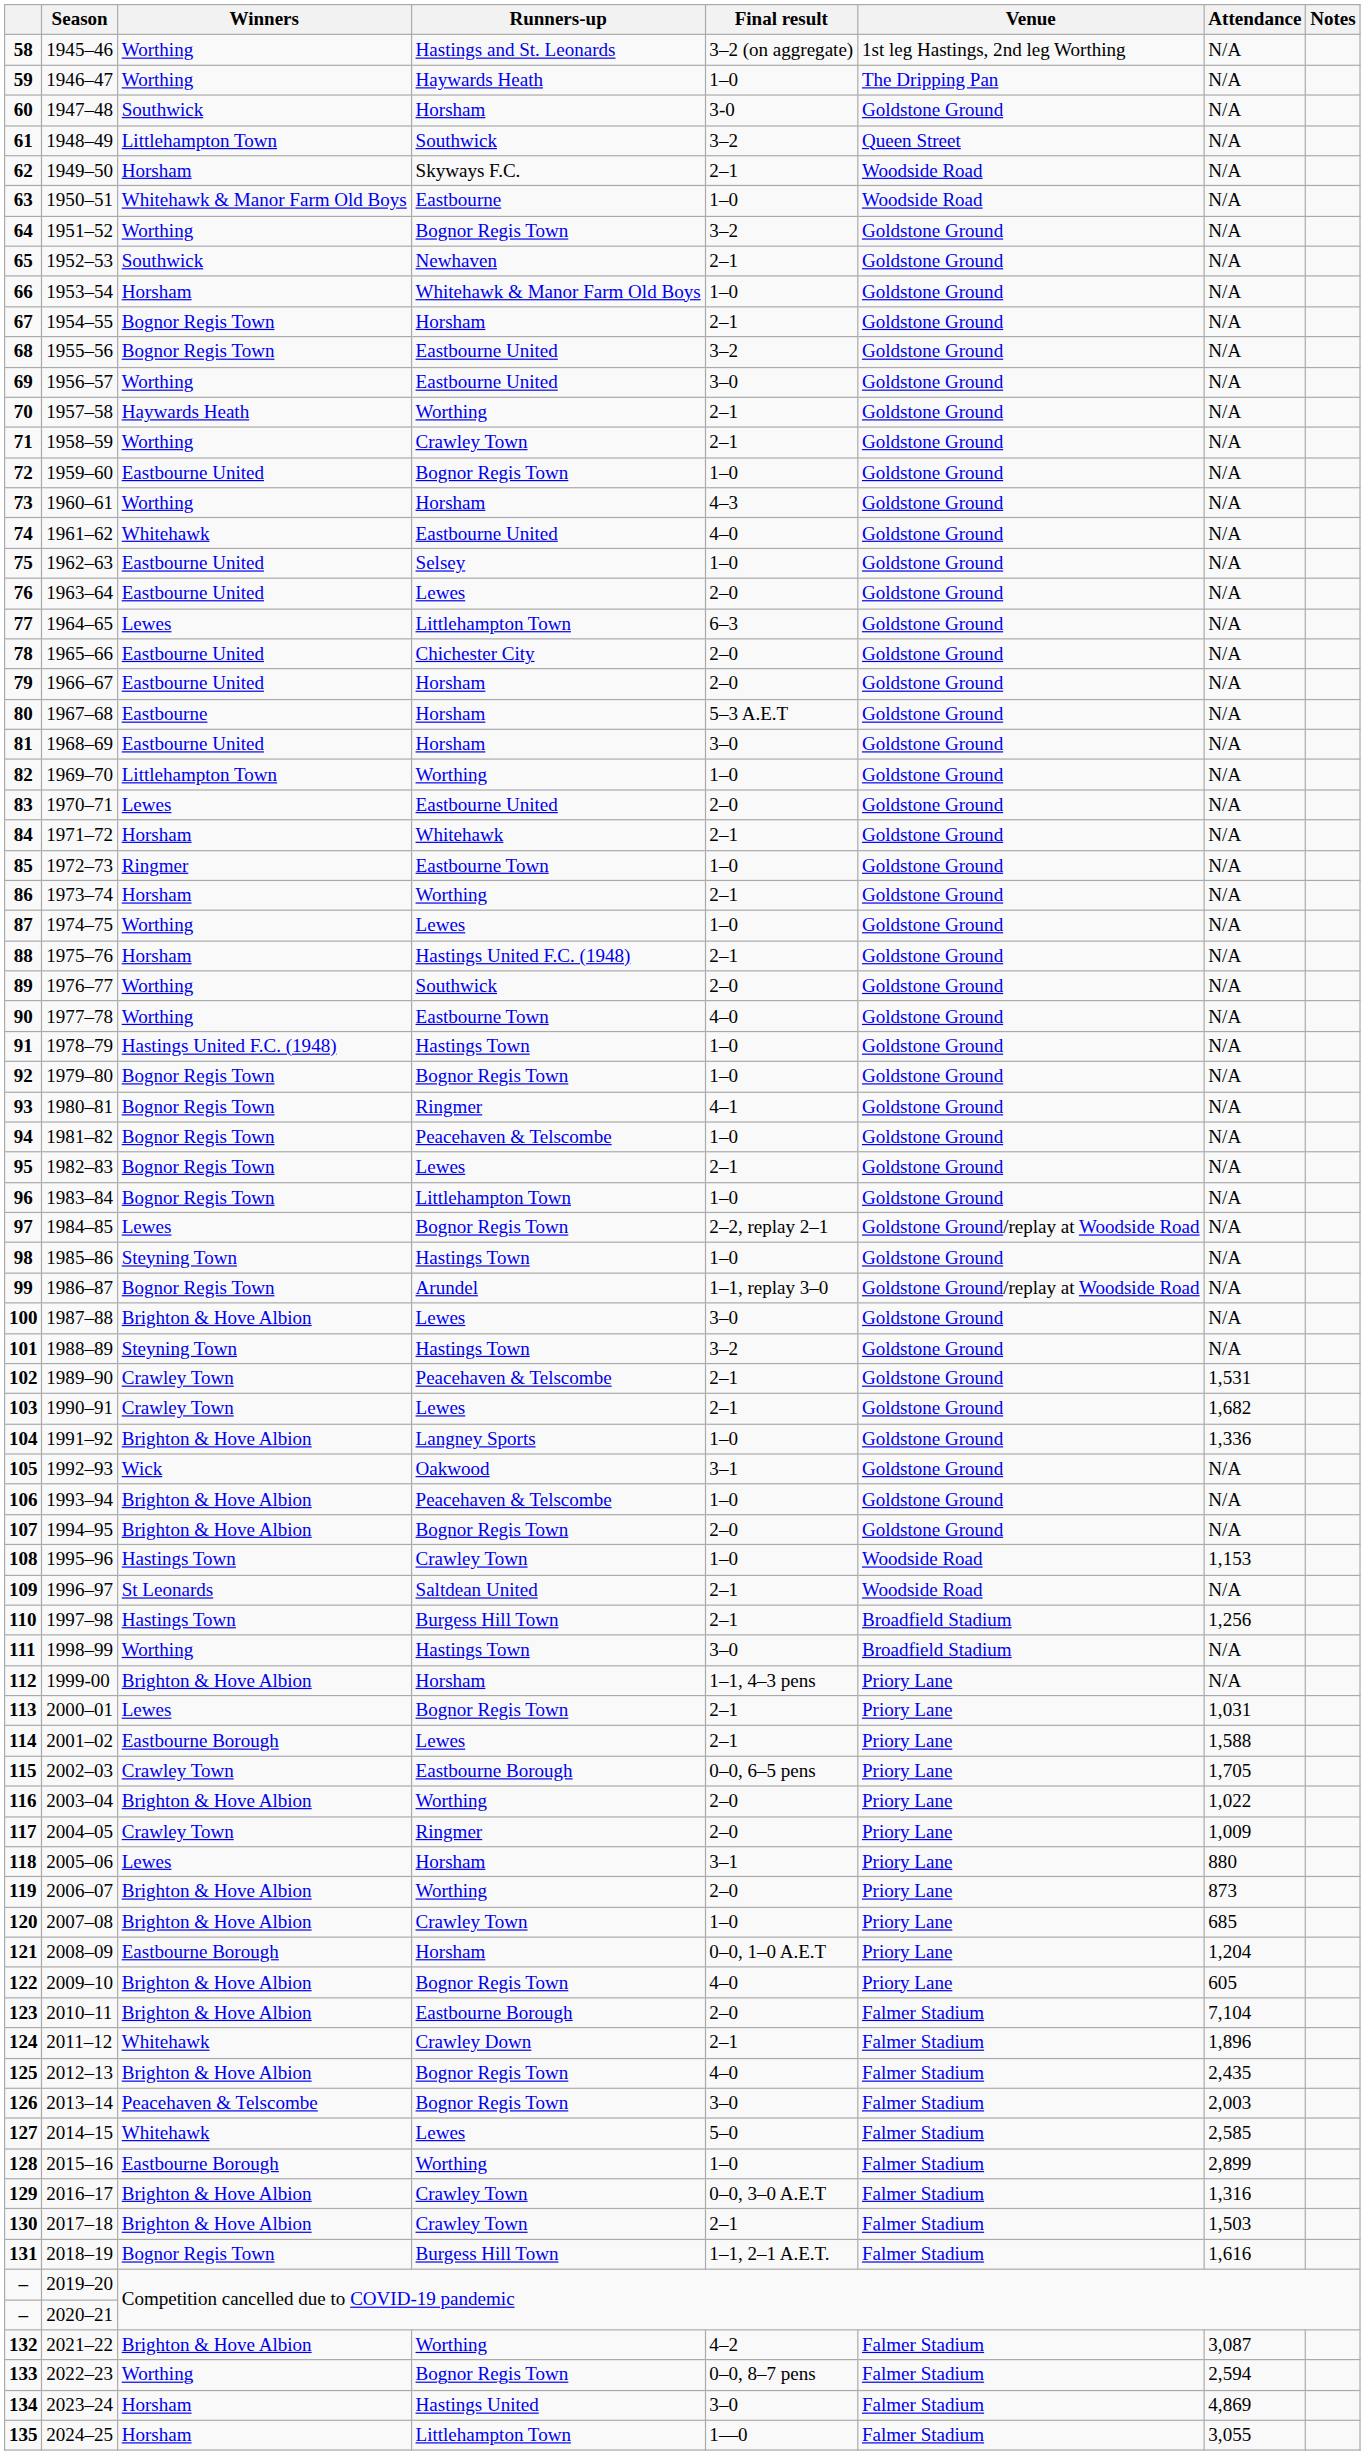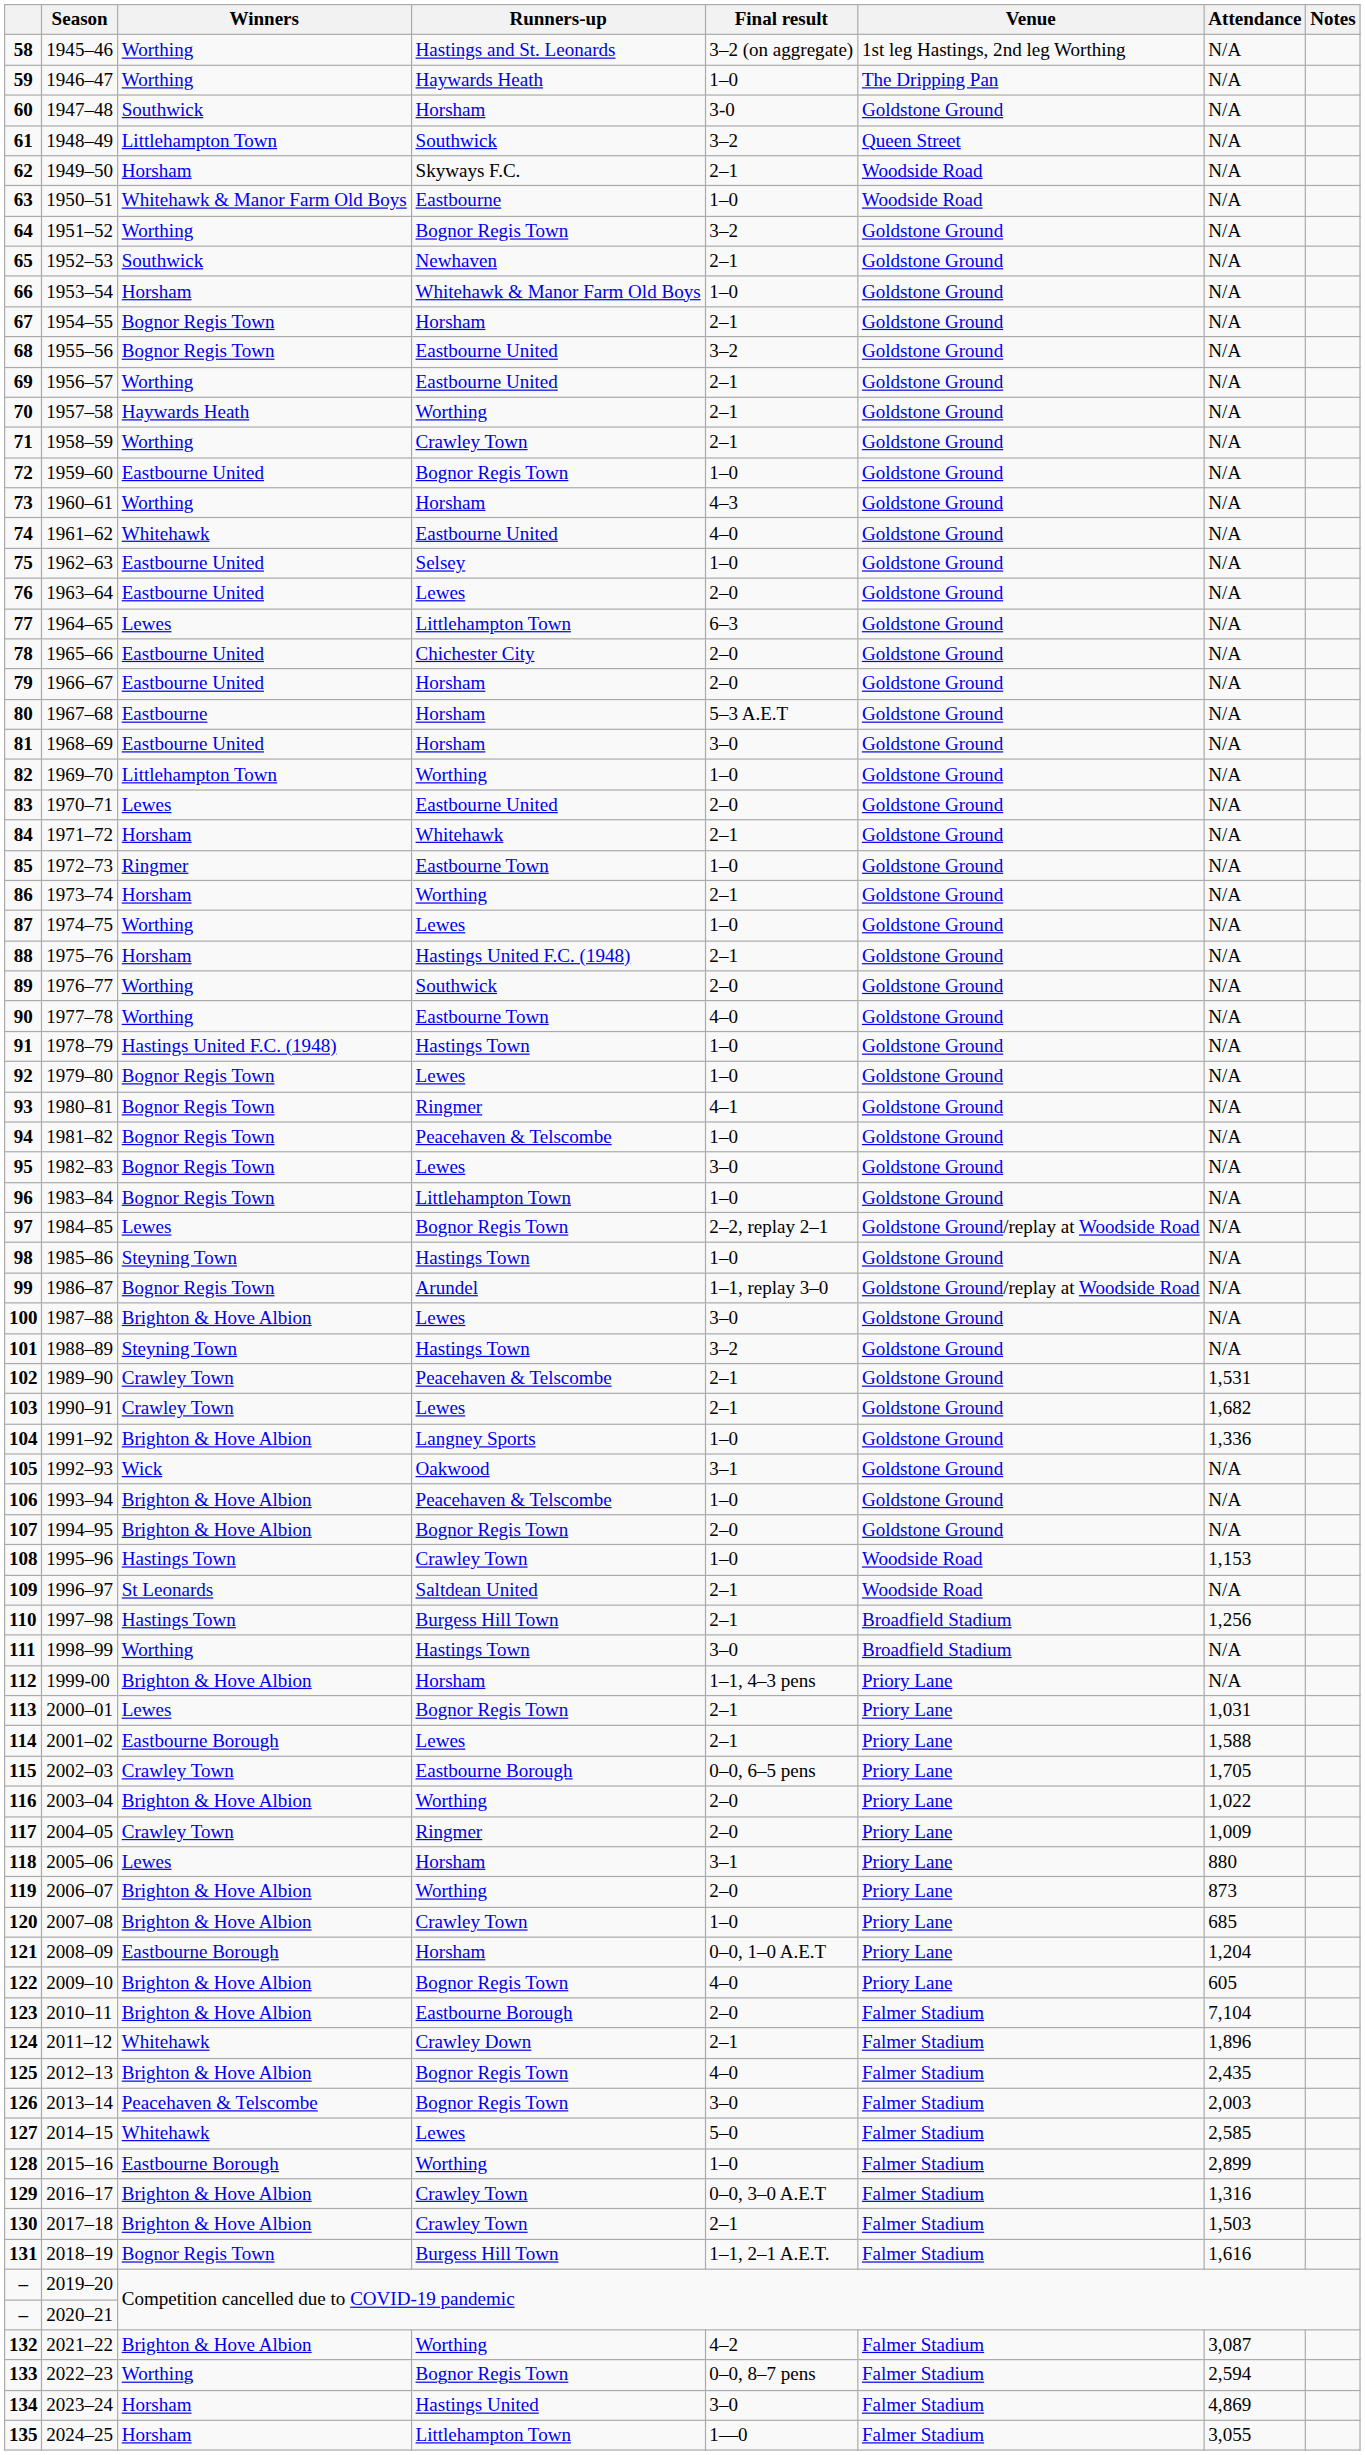1956–57 | Final result: 3–0 -> 2–1
1979–80 | Runners-up: Bognor Regis Town -> Lewes
1982–83 | Final result: 2–1 -> 3–0
